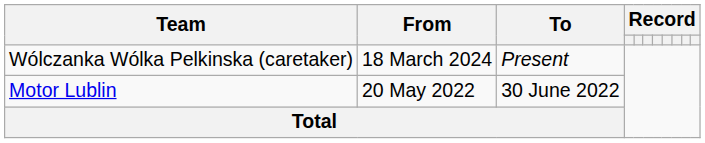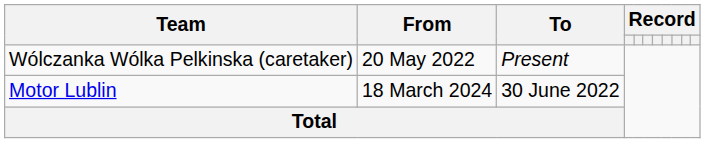Wólczanka Wólka Pelkinska (caretaker) | From: 18 March 2024 -> 20 May 2022
Motor Lublin | From: 20 May 2022 -> 18 March 2024
